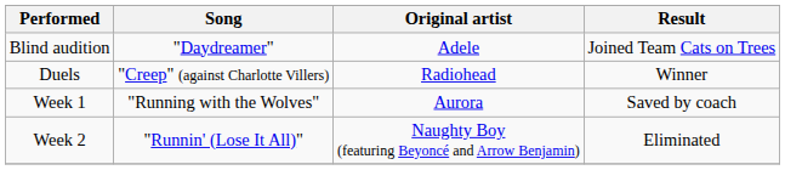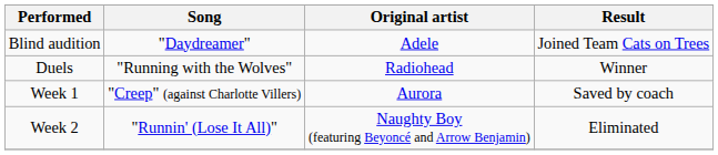Duels | Song: "Creep" (against Charlotte Villers) -> "Running with the Wolves"
Week 1 | Song: "Running with the Wolves" -> "Creep" (against Charlotte Villers)
